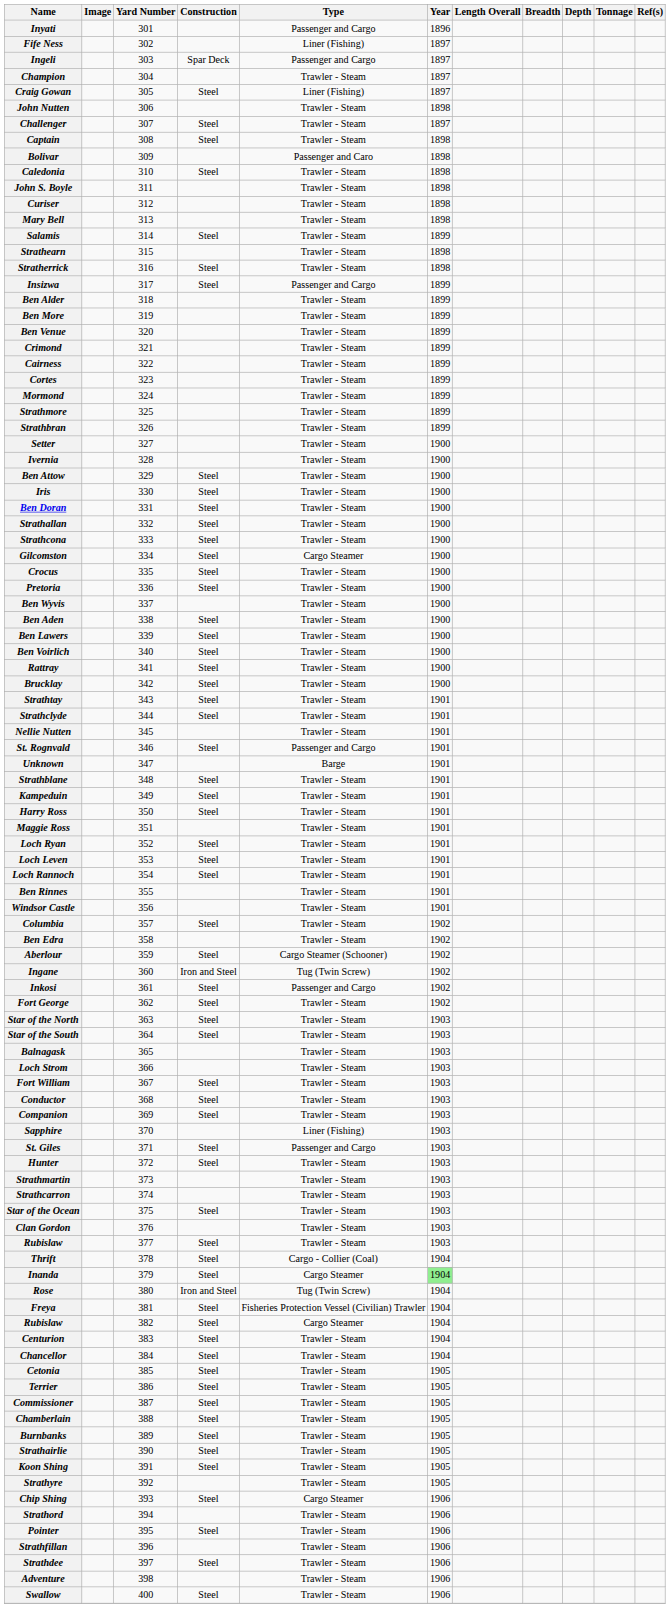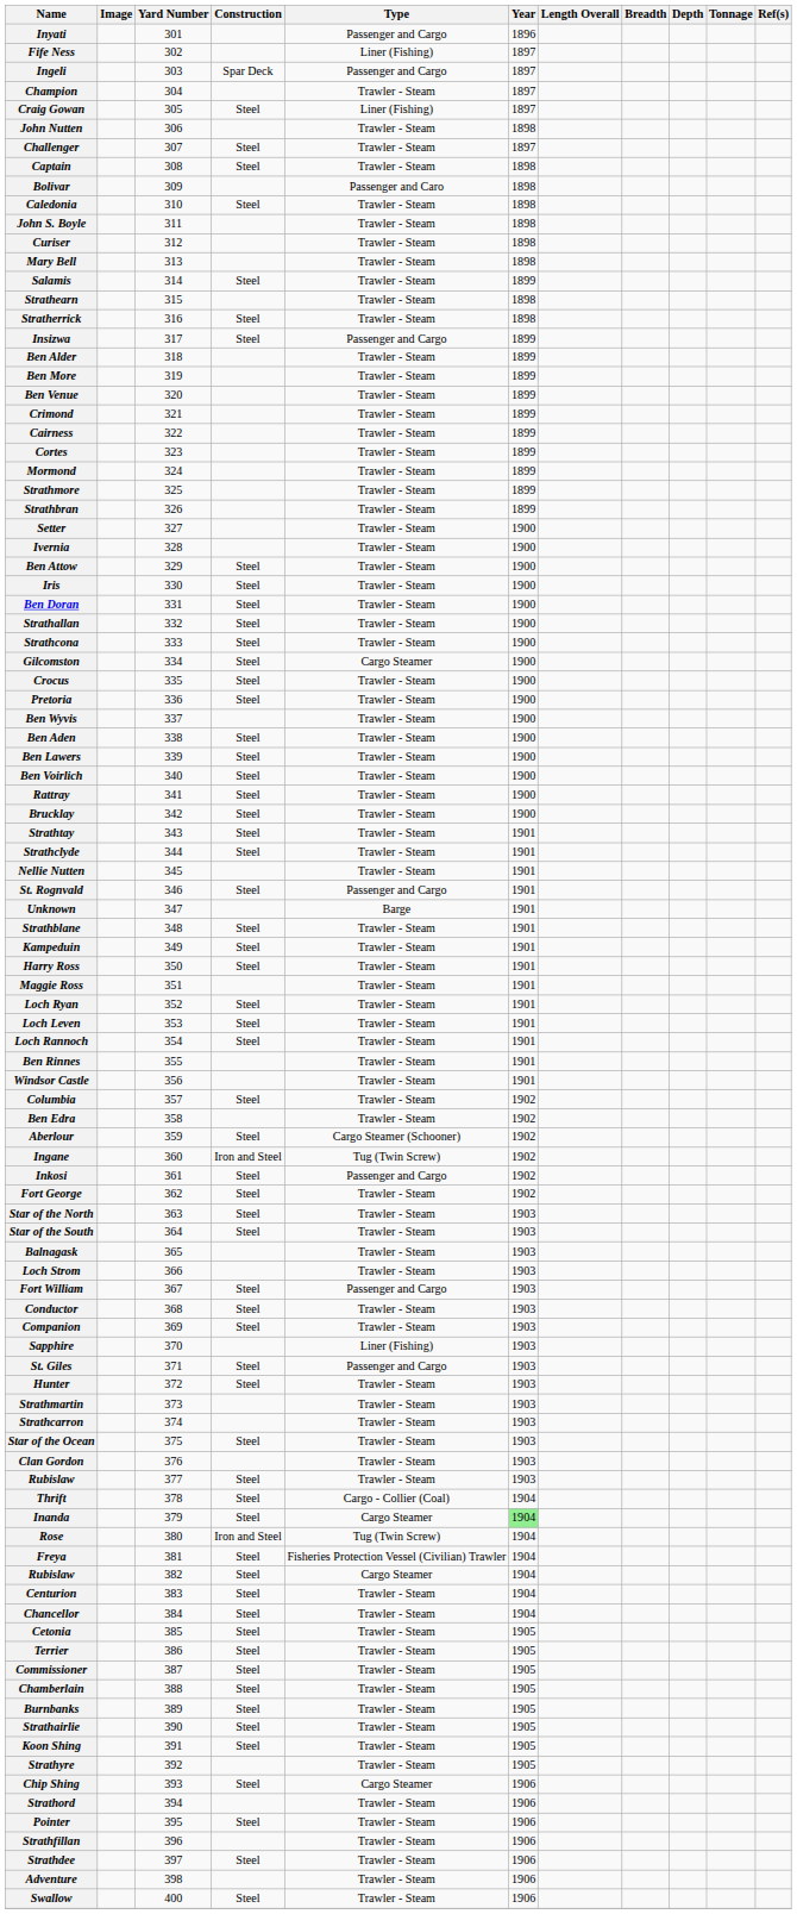Fort William | Type: Trawler - Steam -> Passenger and Cargo
